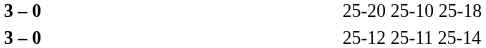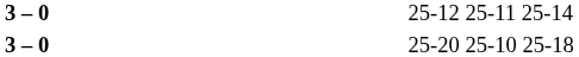rows swapped: 25-12 25-11 25-14 <-> 25-20 25-10 25-18
